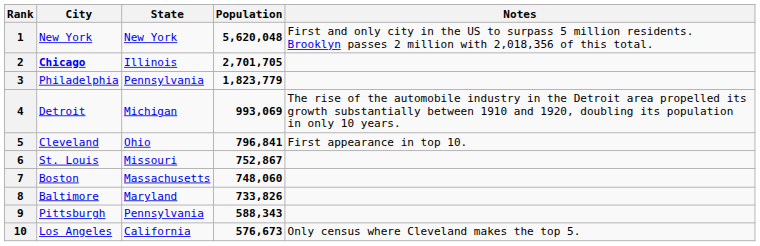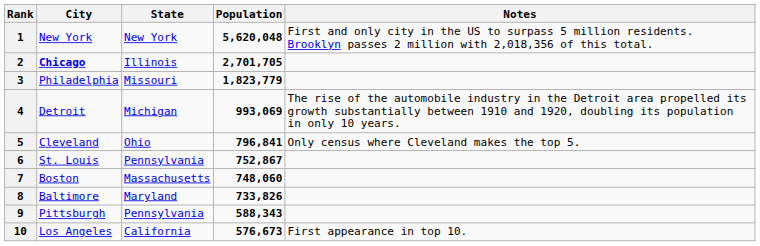3 | State: Pennsylvania -> Missouri
5 | Notes: First appearance in top 10. -> Only census where Cleveland makes the top 5.
6 | State: Missouri -> Pennsylvania
10 | Notes: Only census where Cleveland makes the top 5. -> First appearance in top 10.
